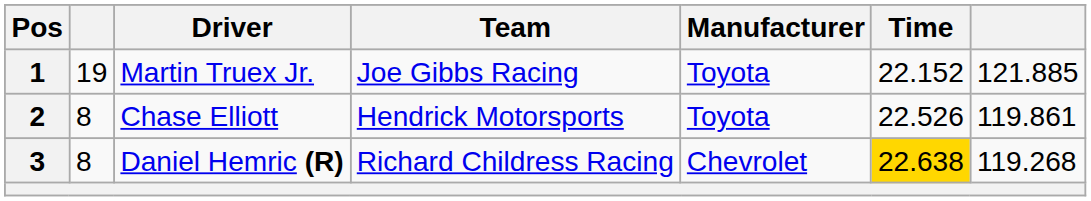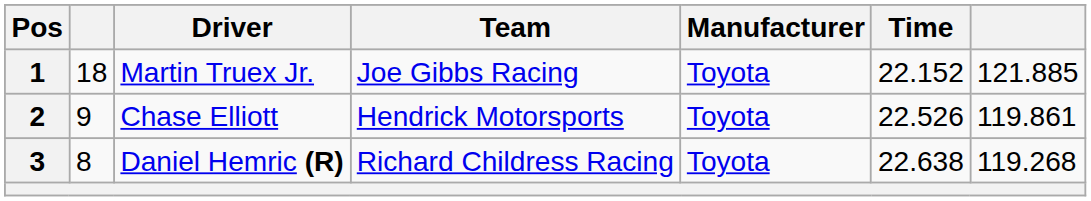1 | column 2: 19 -> 18
2 | column 2: 8 -> 9
3 | Manufacturer: Chevrolet -> Toyota
3 | Time: gold background -> no background
